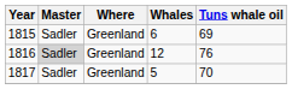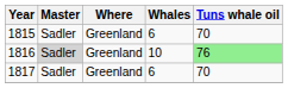1815 | Tuns whale oil: 69 -> 70
1816 | Whales: 12 -> 10
1816 | Tuns whale oil: no background -> lightgreen background
1817 | Whales: 5 -> 6
